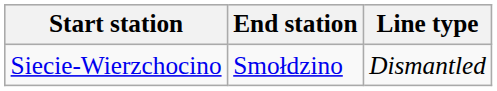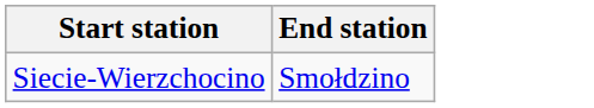- column: Line type | Dismantled
